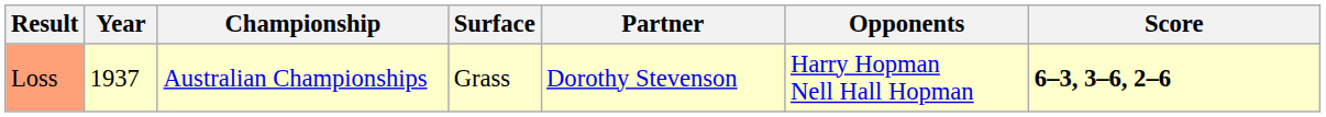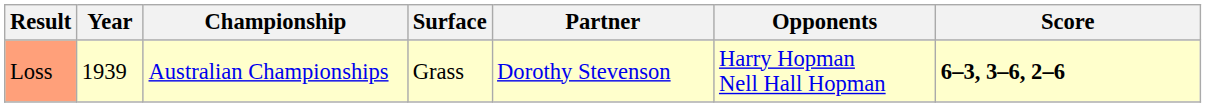Loss | Year: 1937 -> 1939
